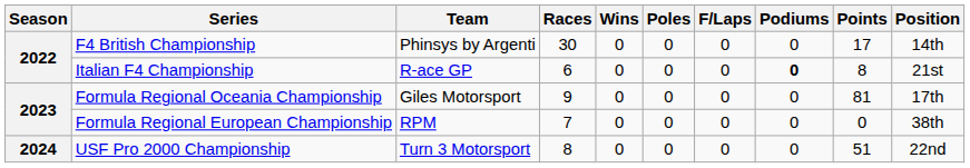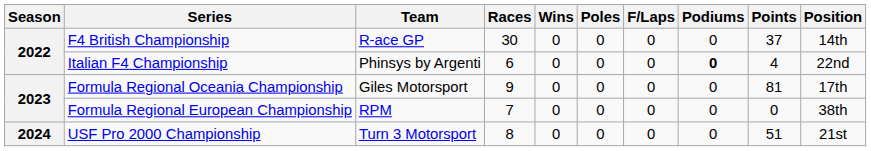F4 British Championship | Team: Phinsys by Argenti -> R-ace GP
F4 British Championship | Points: 17 -> 37
Italian F4 Championship | Team: R-ace GP -> Phinsys by Argenti
Italian F4 Championship | Points: 8 -> 4
Italian F4 Championship | Position: 21st -> 22nd
USF Pro 2000 Championship | Position: 22nd -> 21st
